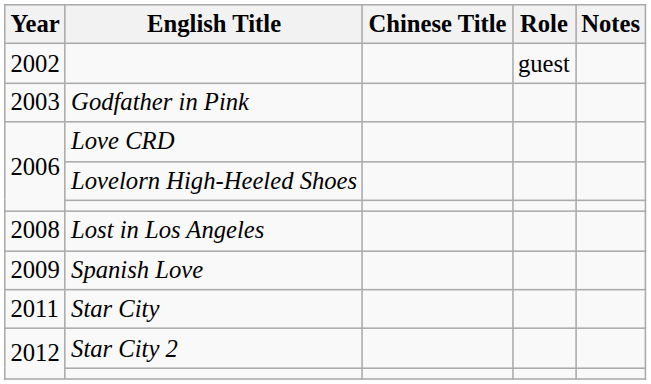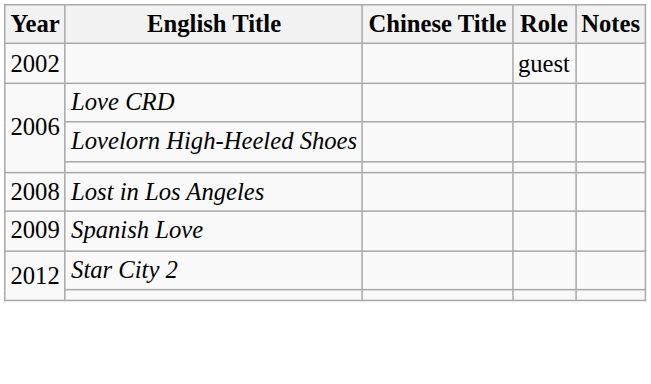- row: 2003 | Godfather in Pink
- row: 2011 | Star City
